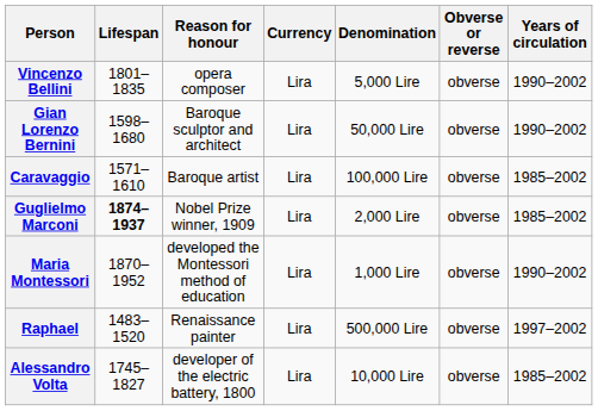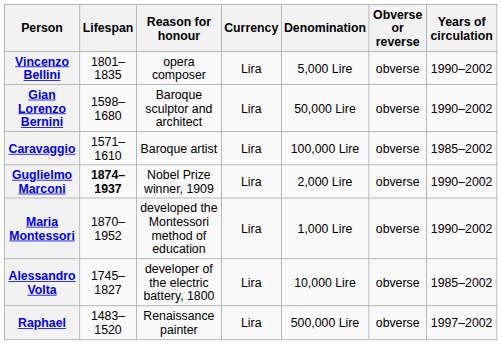Guglielmo Marconi | Years of circulation: 1985–2002 -> 1990–2002
rows swapped: Raphael <-> Alessandro Volta
